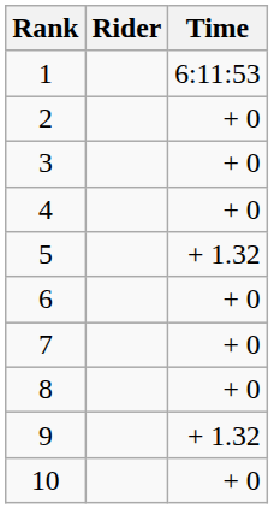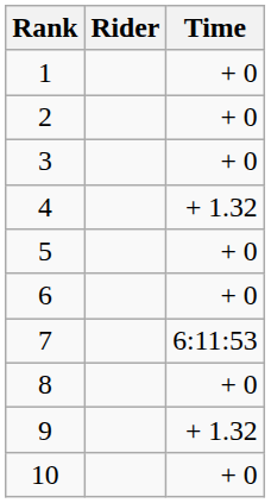1 | Time: 6:11:53 -> + 0
4 | Time: + 0 -> + 1.32
5 | Time: + 1.32 -> + 0
7 | Time: + 0 -> 6:11:53
